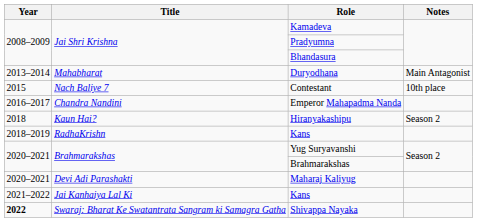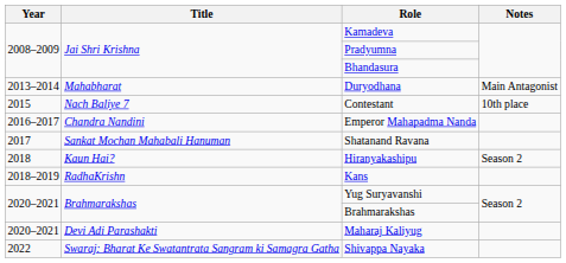+ row: 2017 | Sankat Mochan Mahabali Hanuman | Shatanand Ravana
- row: 2021–2022 | Jai Kanhaiya Lal Ki | Kans
Shivappa Nayaka | Year: bold -> normal
